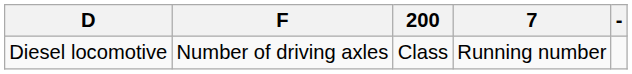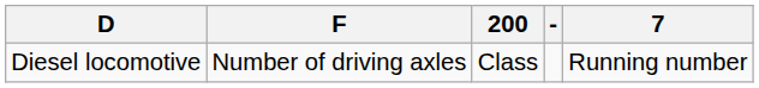columns swapped: - <-> 7
